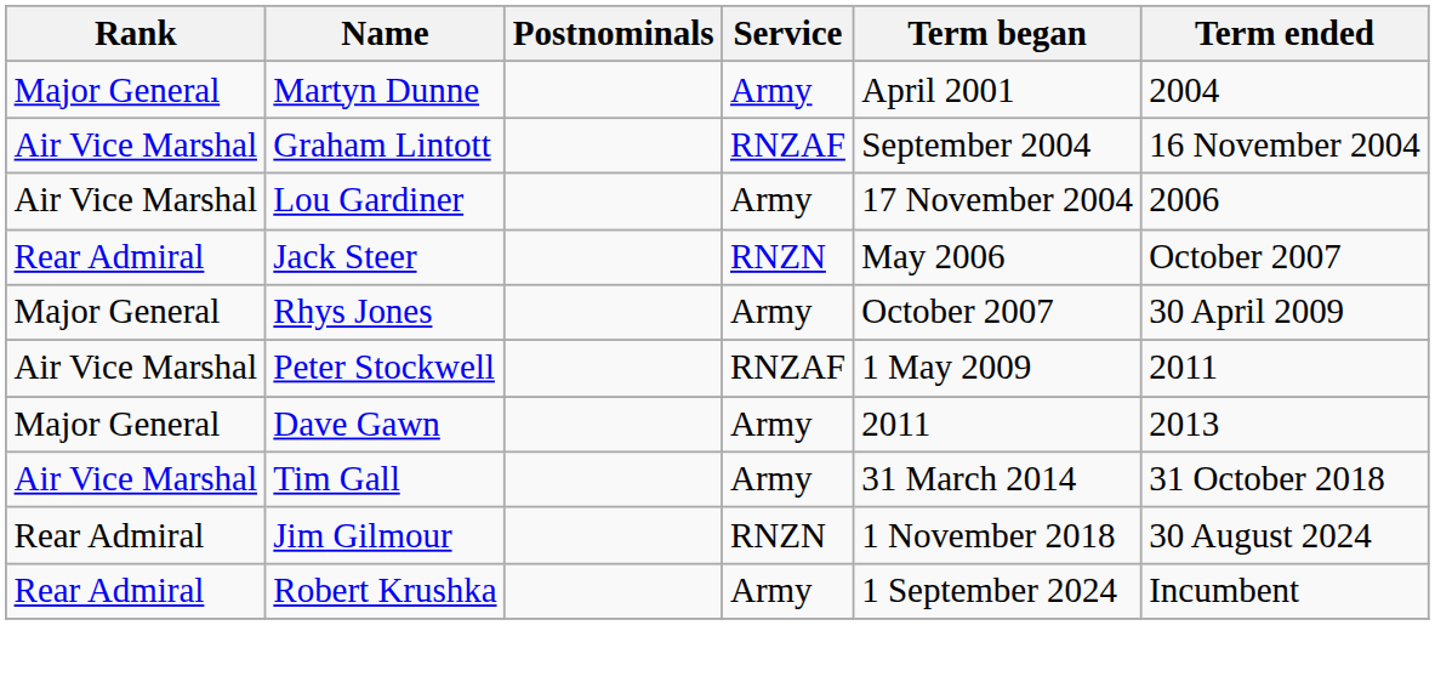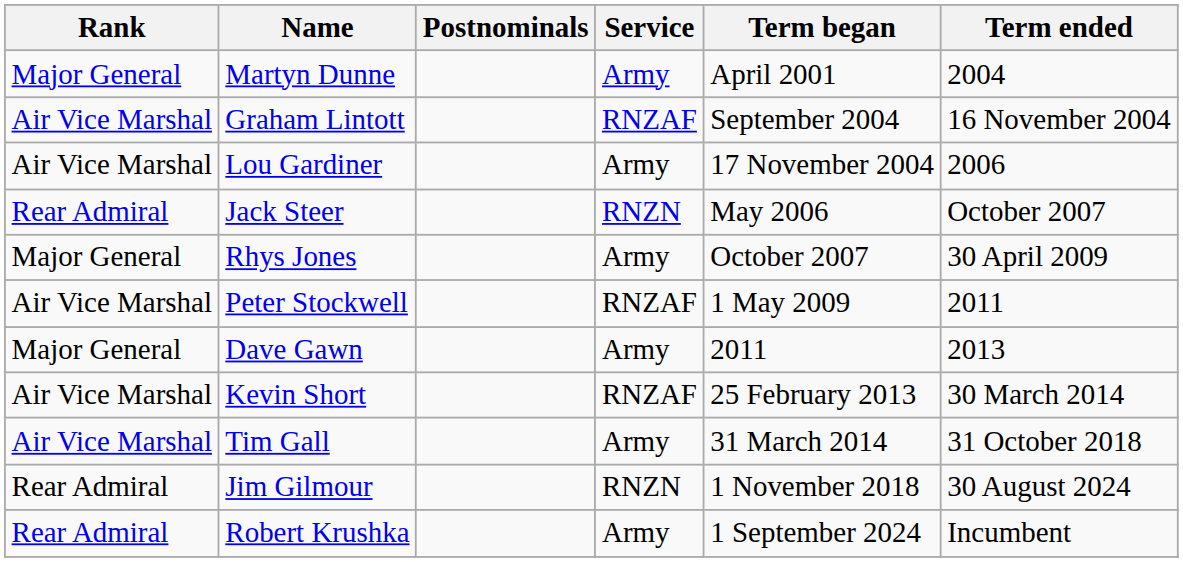+ row: Air Vice Marshal | Kevin Short | RNZAF | 25 February 2013 | 30 March 2014
